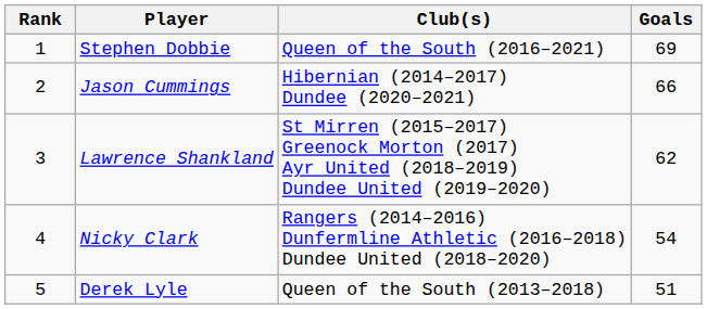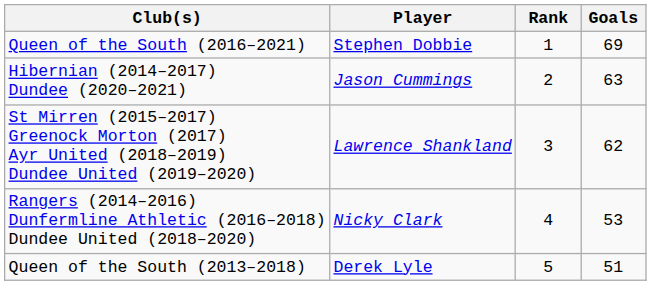columns swapped: Rank <-> Club(s)
Jason Cummings | Goals: 66 -> 63
Nicky Clark | Goals: 54 -> 53
